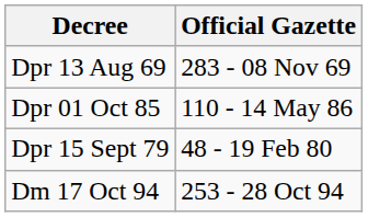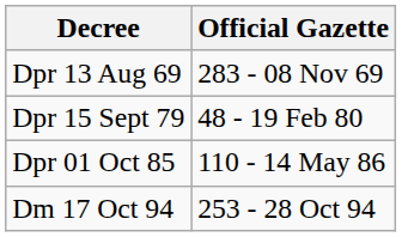rows swapped: Dpr 15 Sept 79 <-> Dpr 01 Oct 85
